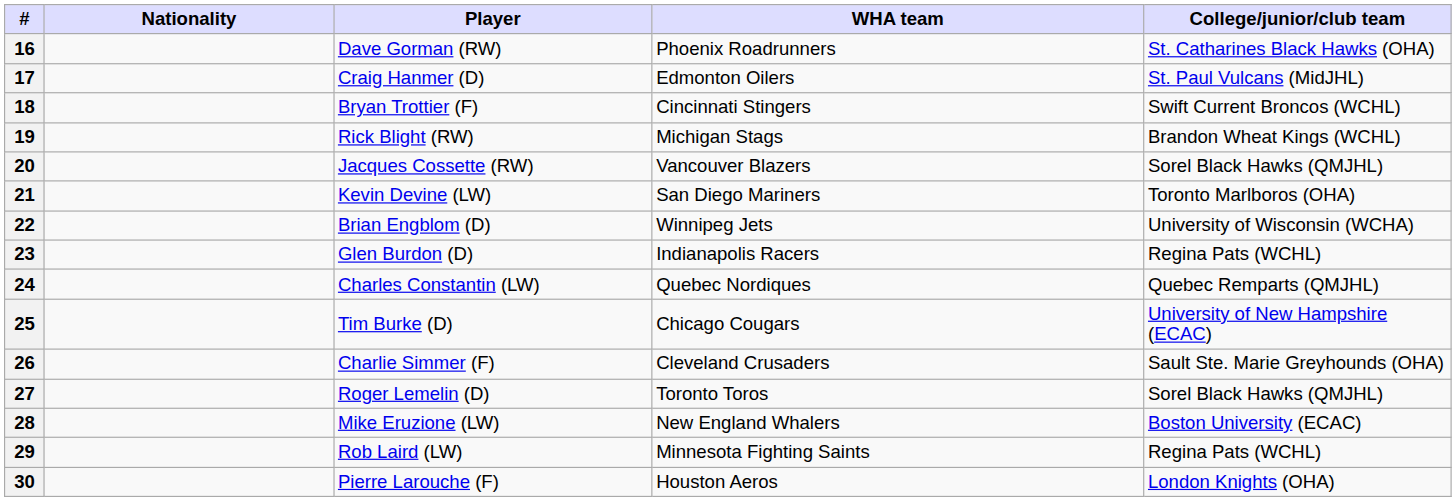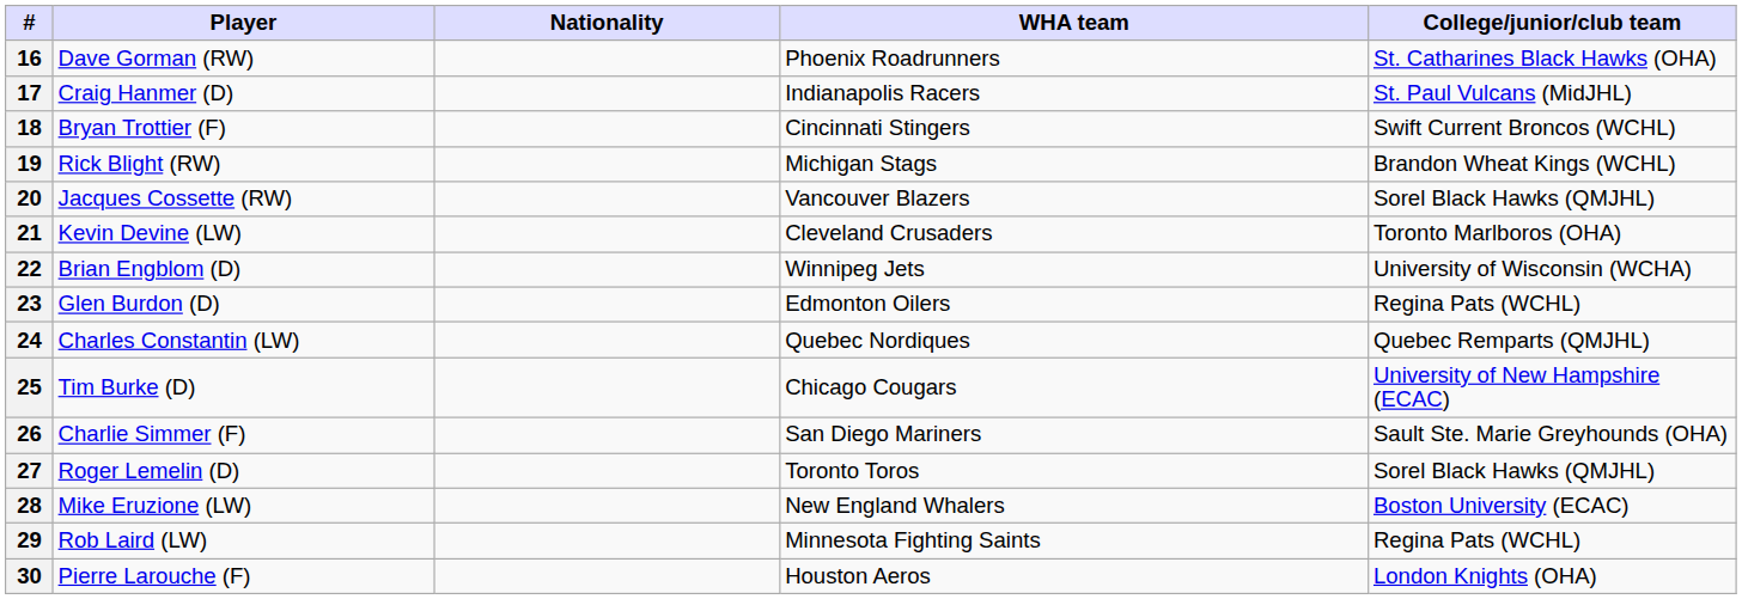columns swapped: Player <-> Nationality
17 | WHA team: Edmonton Oilers -> Indianapolis Racers
21 | WHA team: San Diego Mariners -> Cleveland Crusaders
23 | WHA team: Indianapolis Racers -> Edmonton Oilers
26 | WHA team: Cleveland Crusaders -> San Diego Mariners
